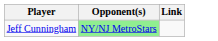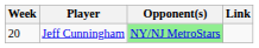+ column: Week | 20
